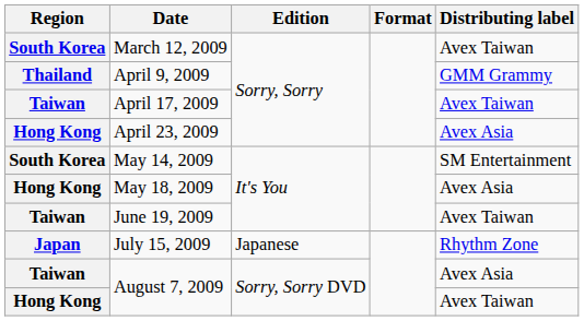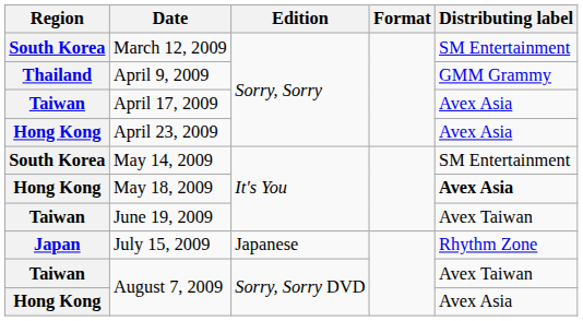March 12, 2009 | Distributing label: Avex Taiwan -> SM Entertainment
April 17, 2009 | Distributing label: Avex Taiwan -> Avex Asia
May 18, 2009 | Distributing label: normal -> bold
Taiwan / August 7, 2009 | Distributing label: Avex Asia -> Avex Taiwan
Hong Kong / August 7, 2009 | Distributing label: Avex Taiwan -> Avex Asia
